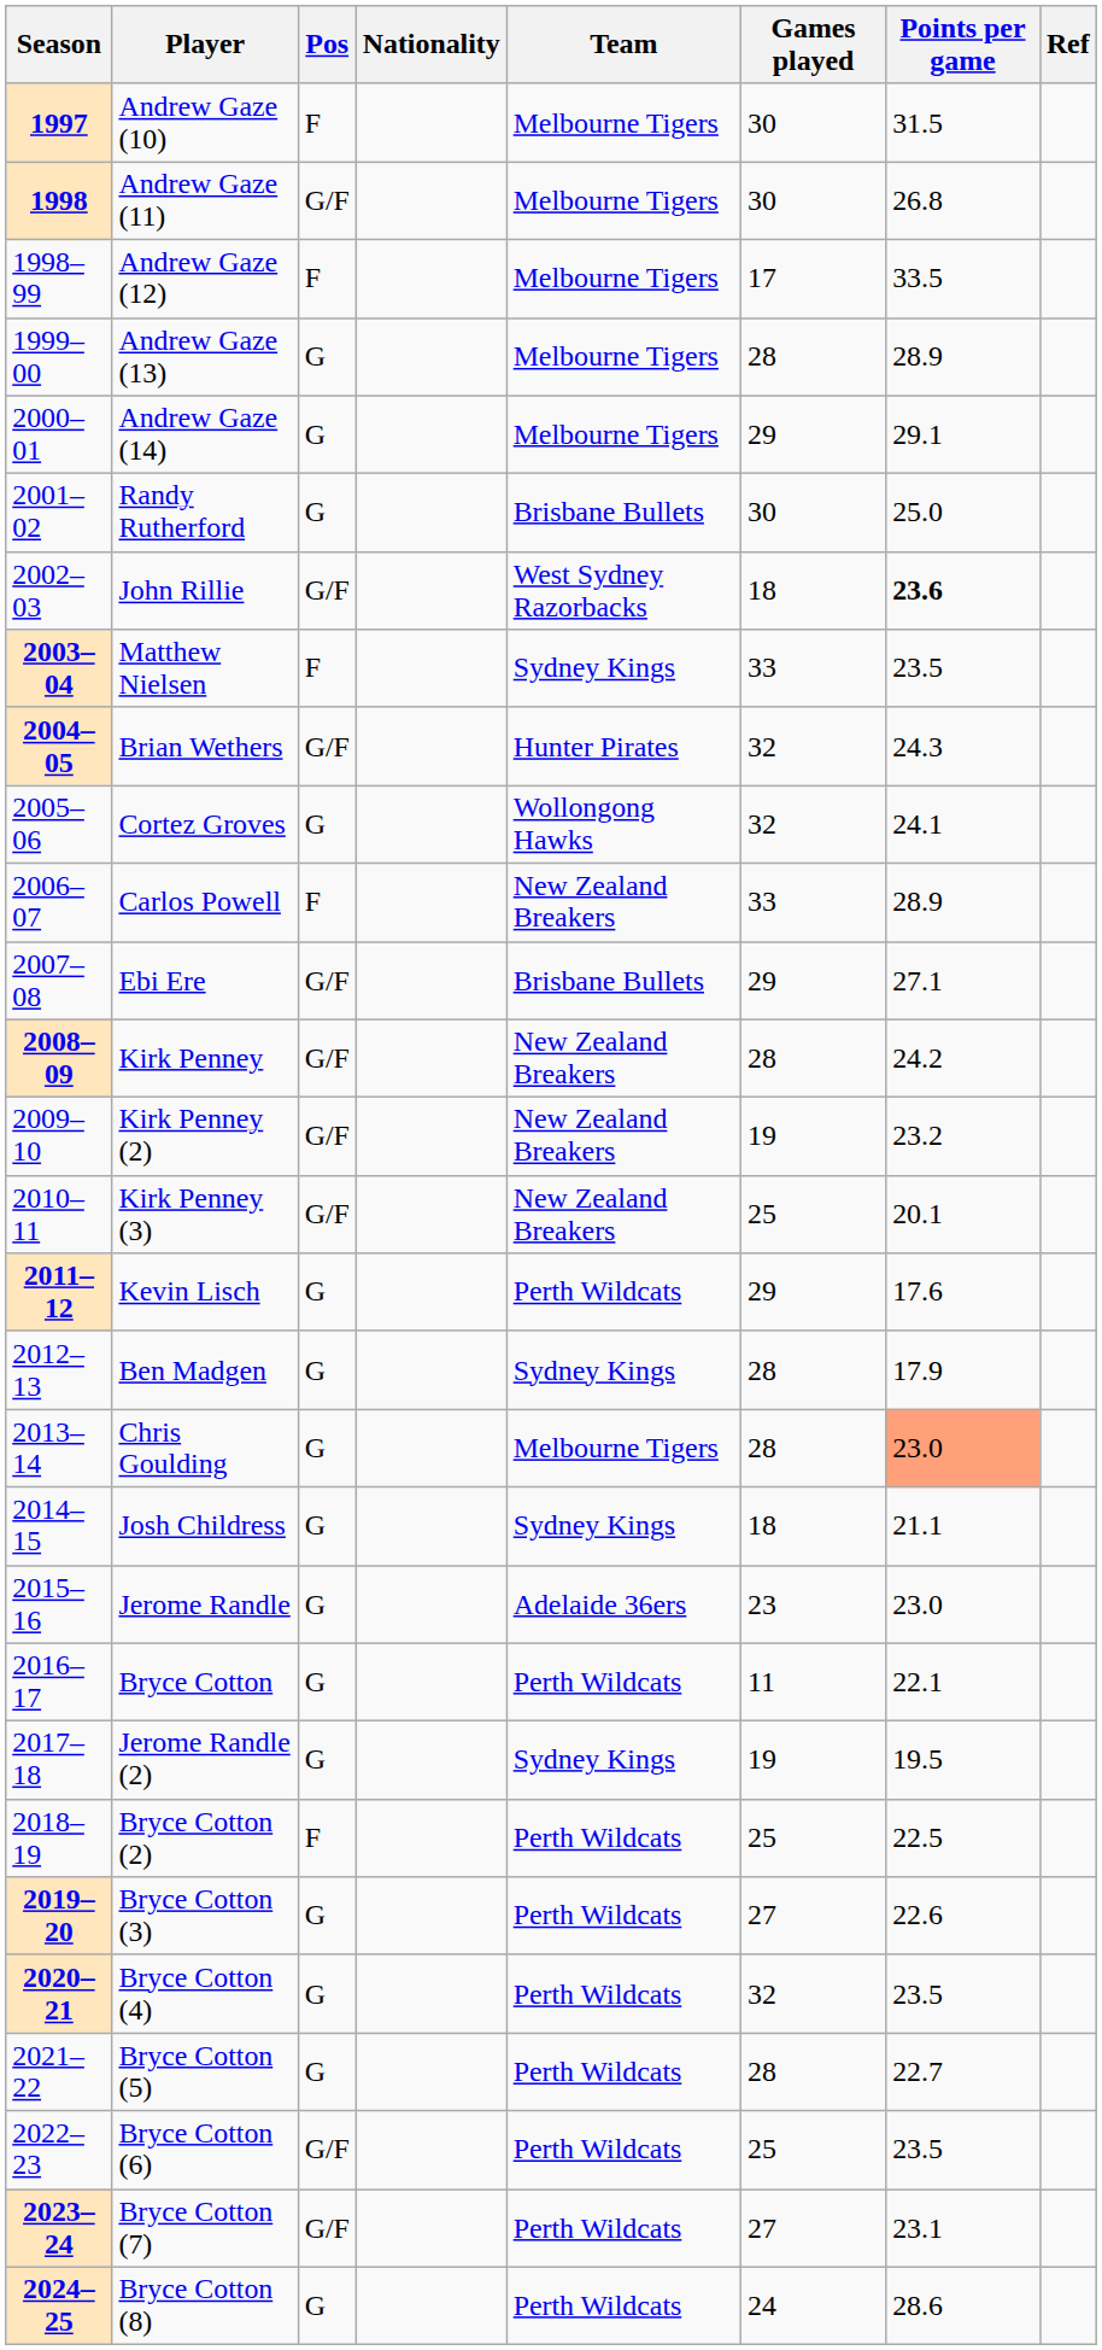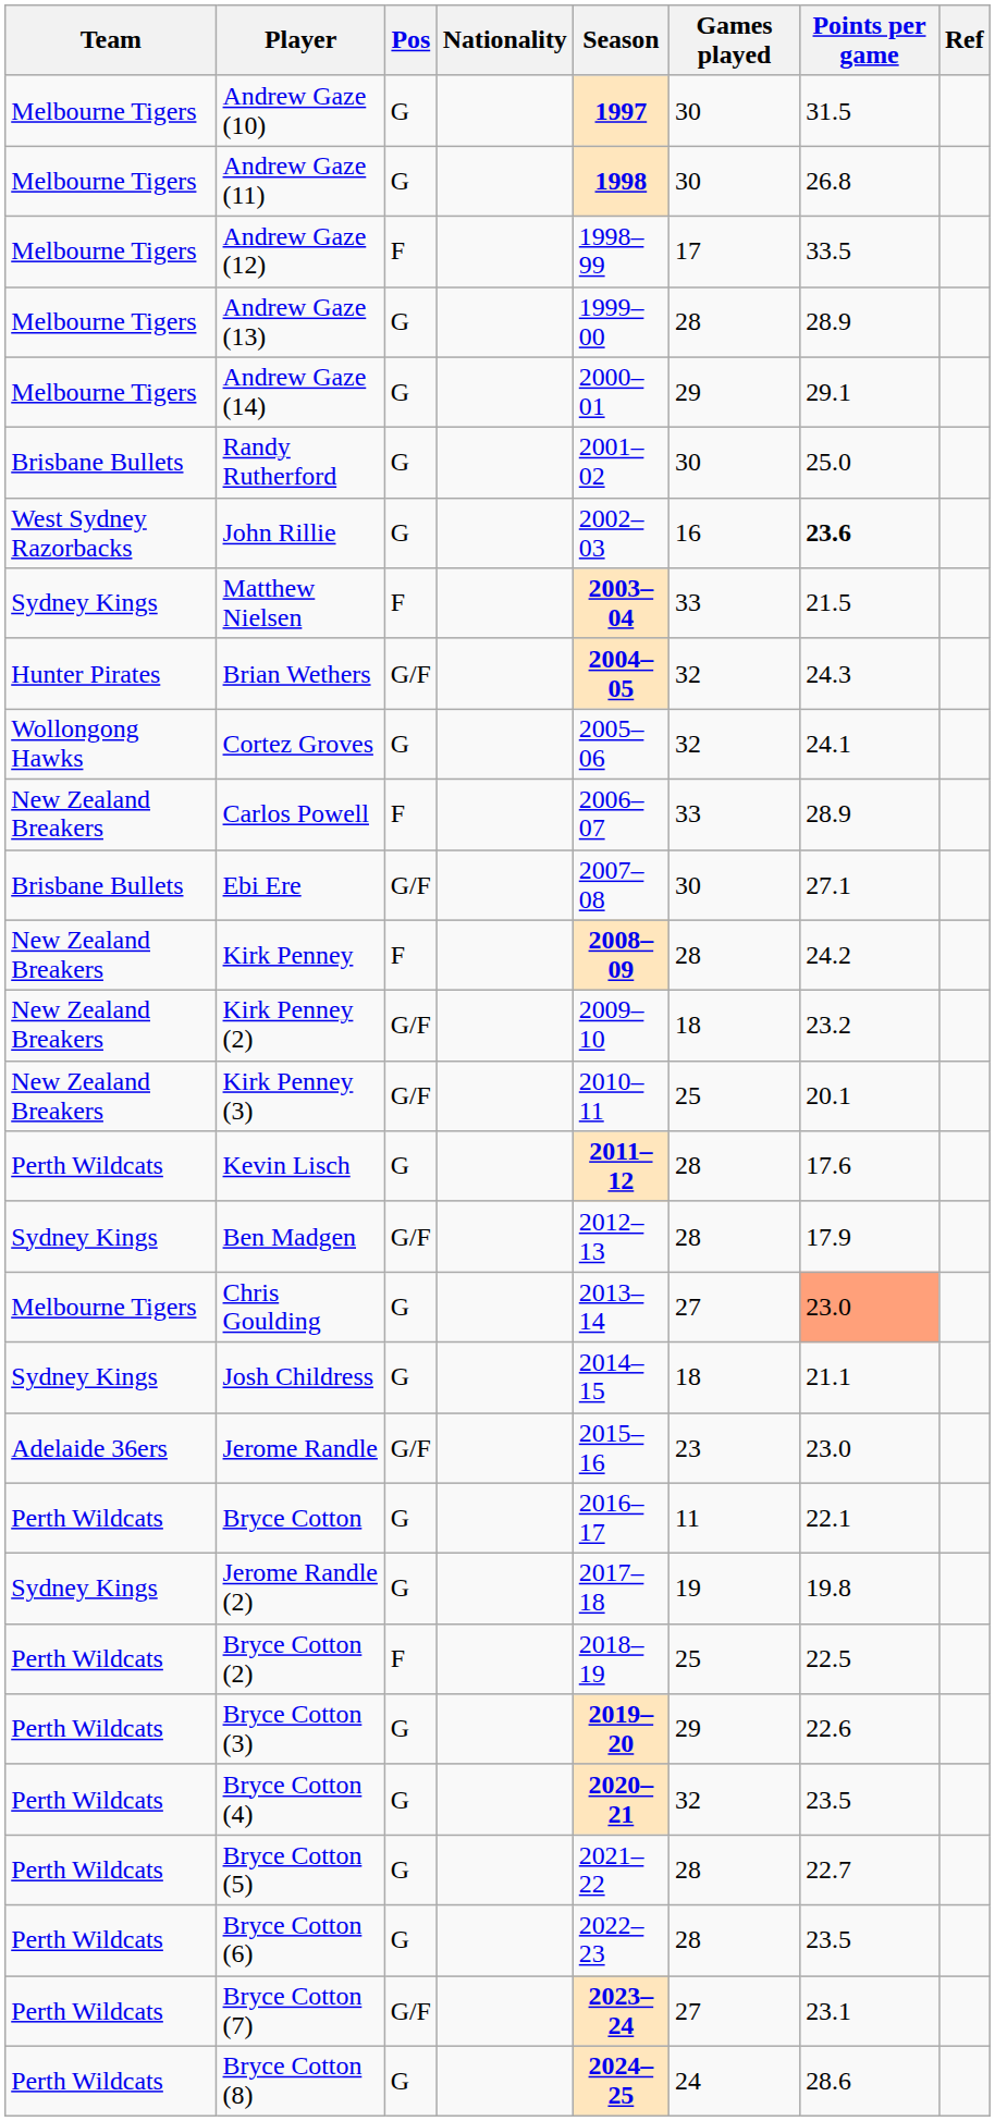columns swapped: Season <-> Team
Andrew Gaze (10) | Pos: F -> G
Andrew Gaze (11) | Pos: G/F -> G
John Rillie | Pos: G/F -> G
John Rillie | Games played: 18 -> 16
Matthew Nielsen | Points per game: 23.5 -> 21.5
Ebi Ere | Games played: 29 -> 30
Kirk Penney | Pos: G/F -> F
Kirk Penney (2) | Games played: 19 -> 18
Kevin Lisch | Games played: 29 -> 28
Ben Madgen | Pos: G -> G/F
Chris Goulding | Games played: 28 -> 27
Jerome Randle | Pos: G -> G/F
Jerome Randle (2) | Points per game: 19.5 -> 19.8
Bryce Cotton (3) | Games played: 27 -> 29
Bryce Cotton (6) | Pos: G/F -> G
Bryce Cotton (6) | Games played: 25 -> 28
